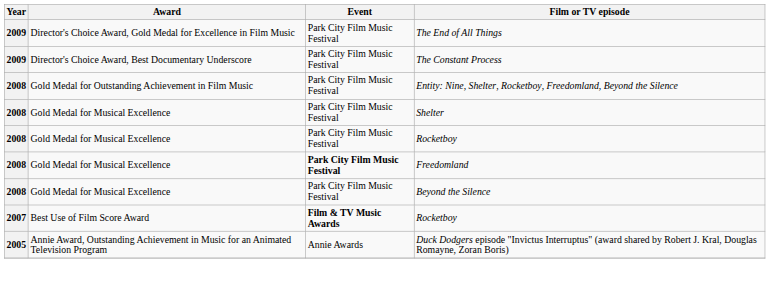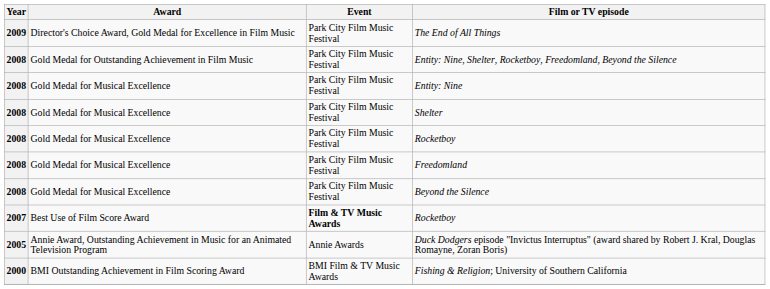- row: 2009 | Director's Choice Award, Best Documentary Underscore | Park City Film Music Festival | The Constant Process
+ row: 2008 | Gold Medal for Musical Excellence | Park City Film Music Festival | Entity: Nine
Freedomland | Event: bold -> normal
+ row: 2000 | BMI Outstanding Achievement in Film Scoring Award | BMI Film & TV Music Awards | Fishing & Religion; University of Southern California
